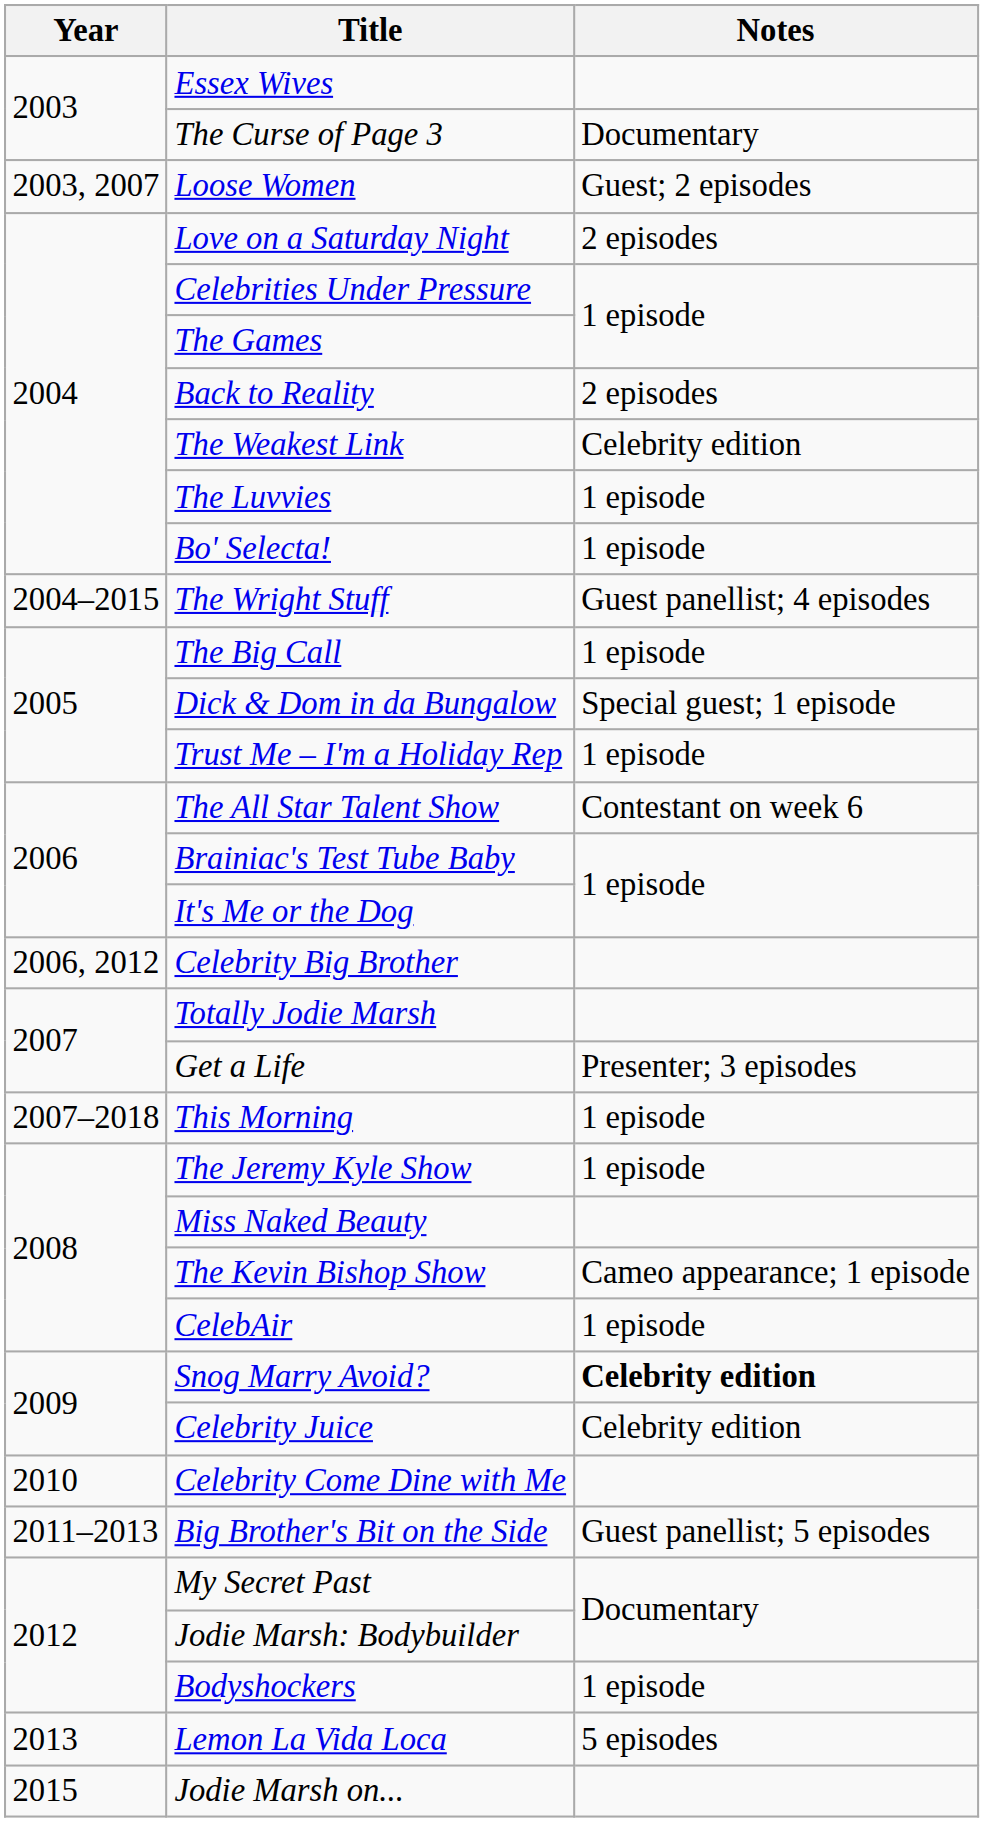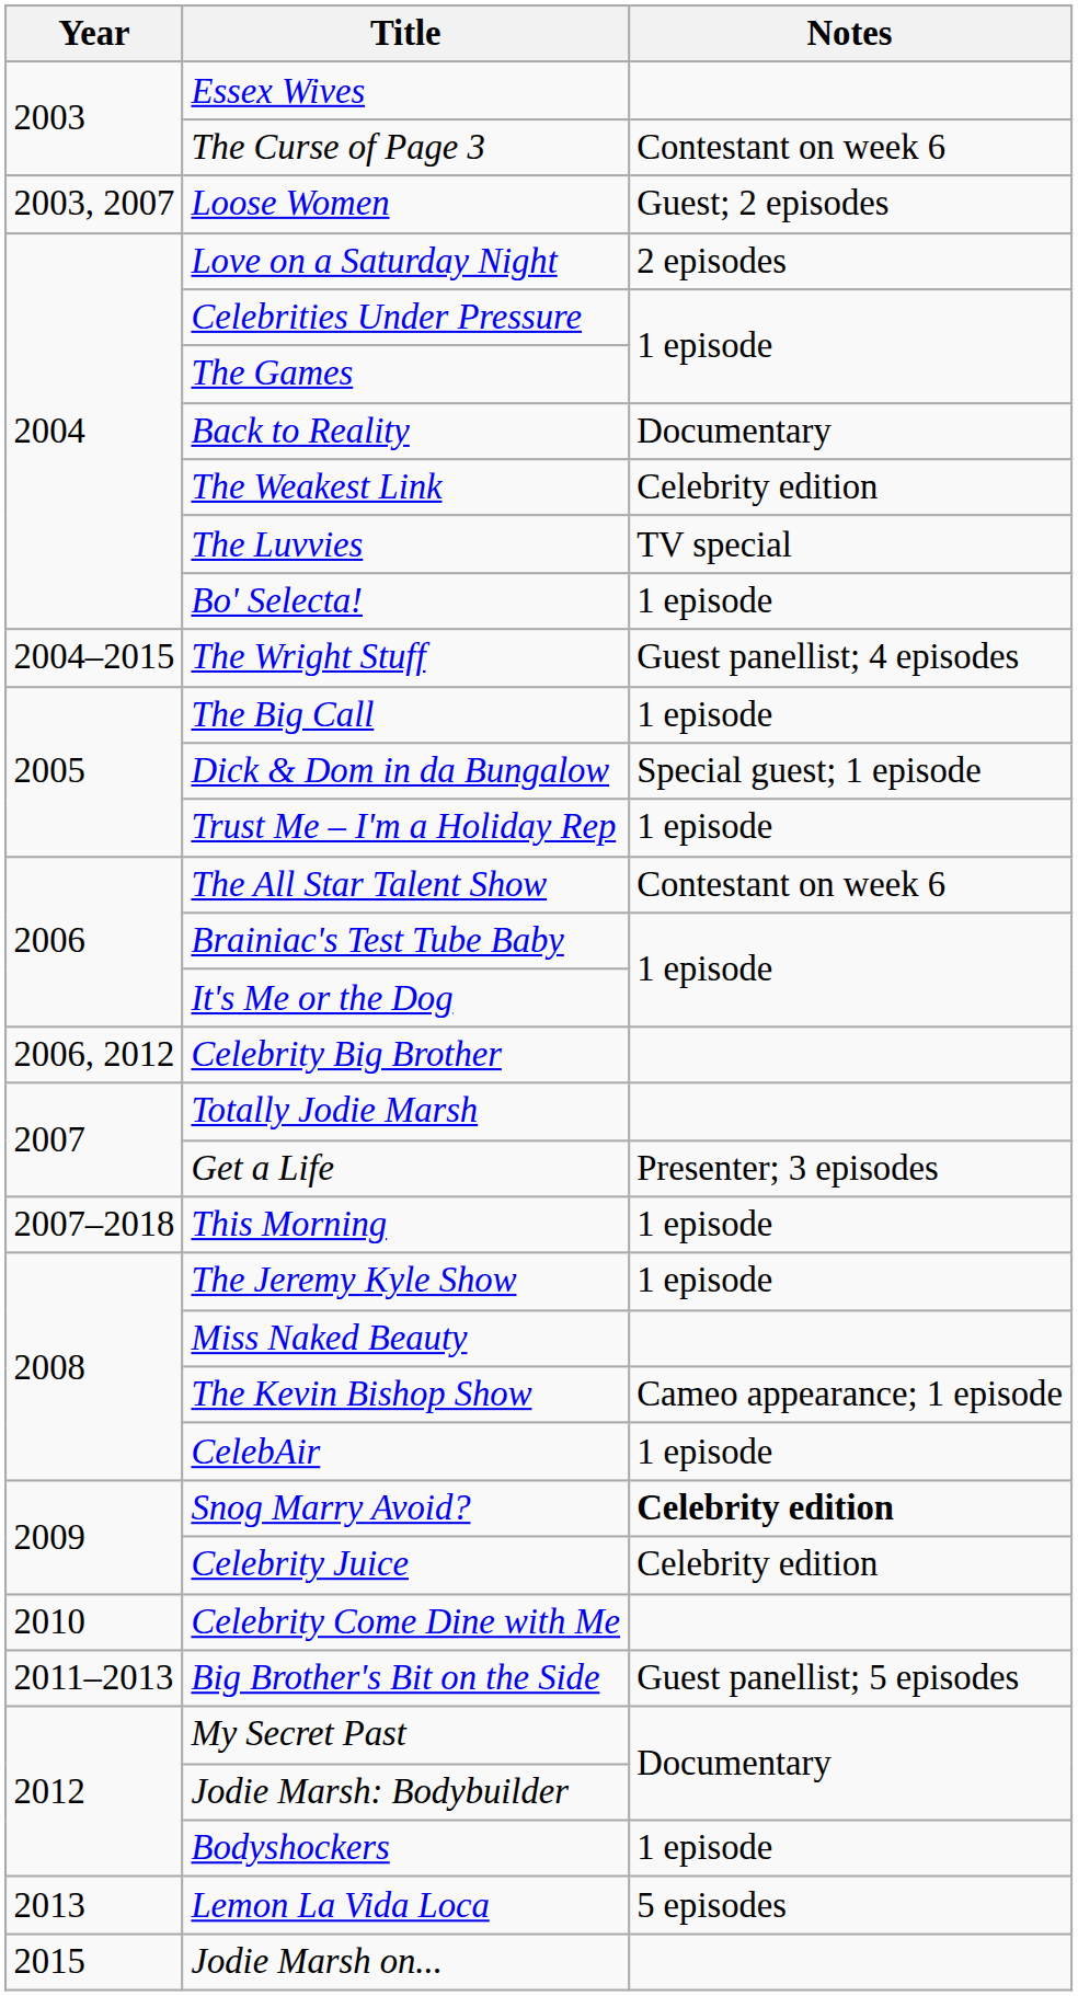The Curse of Page 3 | Notes: Documentary -> Contestant on week 6
Back to Reality | Notes: 2 episodes -> Documentary
The Luvvies | Notes: 1 episode -> TV special
